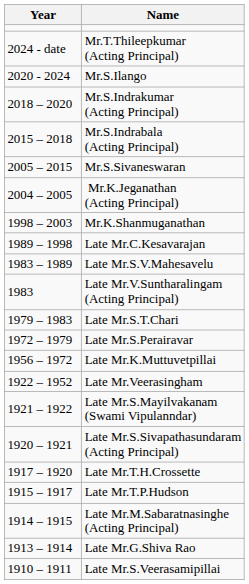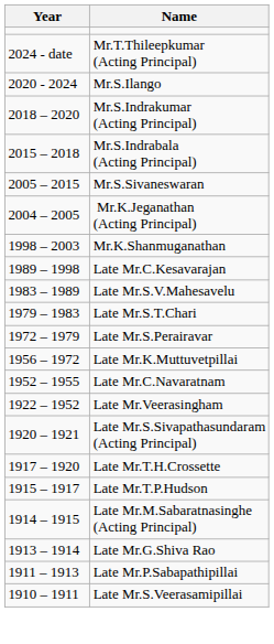- row: 1983 | Late Mr.V.Suntharalingam (Acting Principal)
+ row: 1952 – 1955 | Late Mr.C.Navaratnam
- row: 1921 – 1922 | Late Mr.S.Mayilvakanam (Swami Vipulanndar)
+ row: 1911 – 1913 | Late Mr.P.Sabapathipillai
